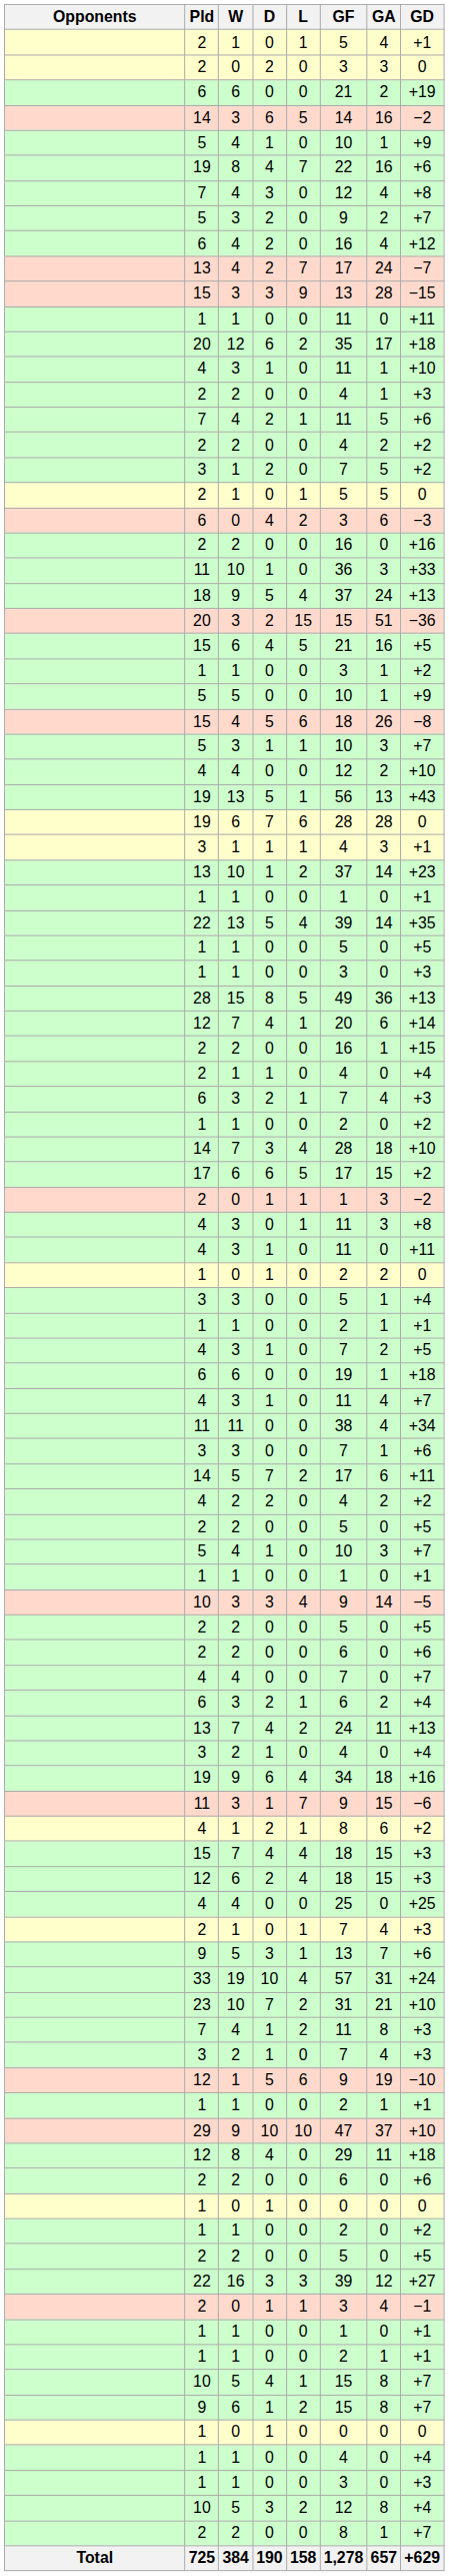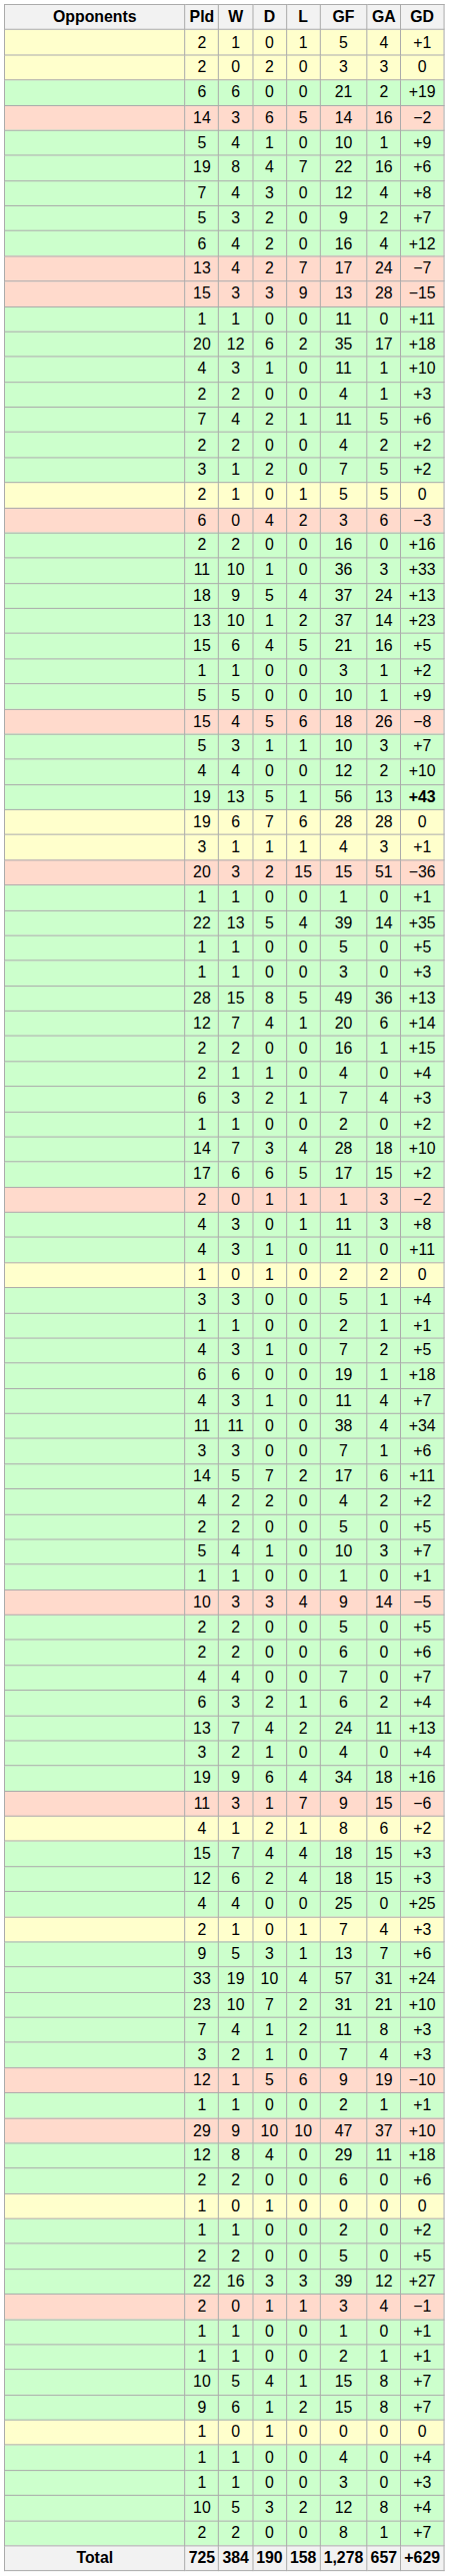rows swapped: 13 / 10 <-> 20 / 3
19 / 13 | GD: normal -> bold
